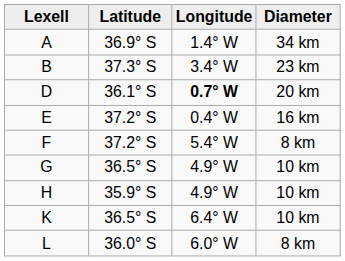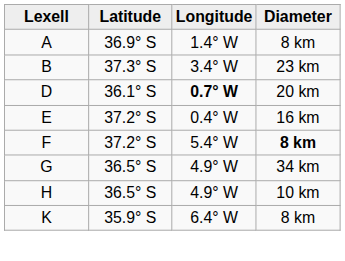A | Diameter: 34 km -> 8 km
F | Diameter: normal -> bold
G | Diameter: 10 km -> 34 km
H | Latitude: 35.9° S -> 36.5° S
K | Latitude: 36.5° S -> 35.9° S
K | Diameter: 10 km -> 8 km
- row: L | 36.0° S | 6.0° W | 8 km
